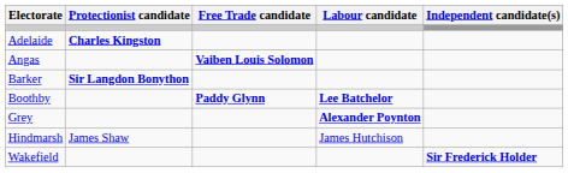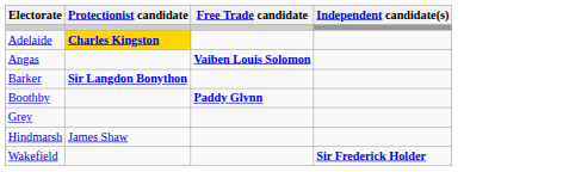- column: Labour candidate | Lee Batchelor | Alexander Poynton | James Hutchison
Adelaide | Protectionist candidate: no background -> gold background
